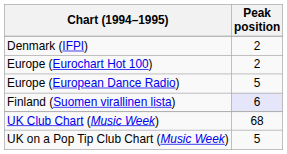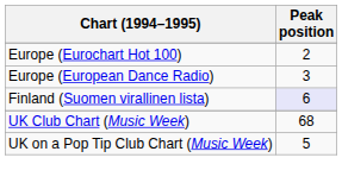- row: Denmark (IFPI) | 2
Europe (European Dance Radio) | Peak position: 5 -> 3
